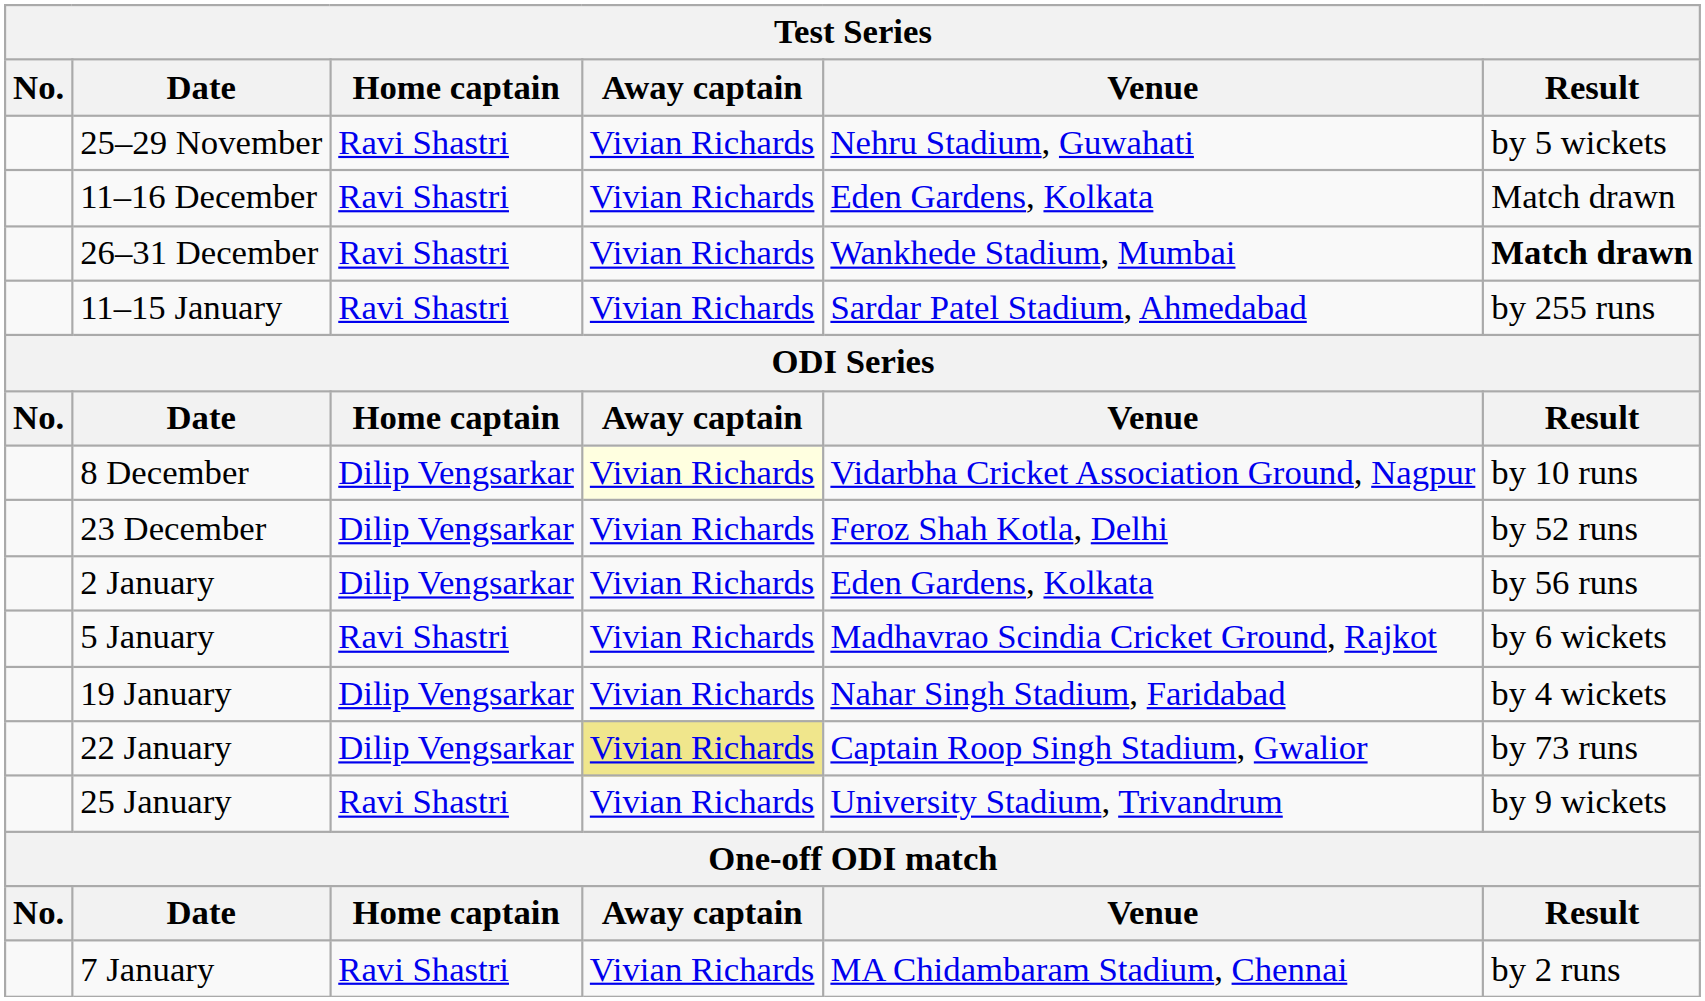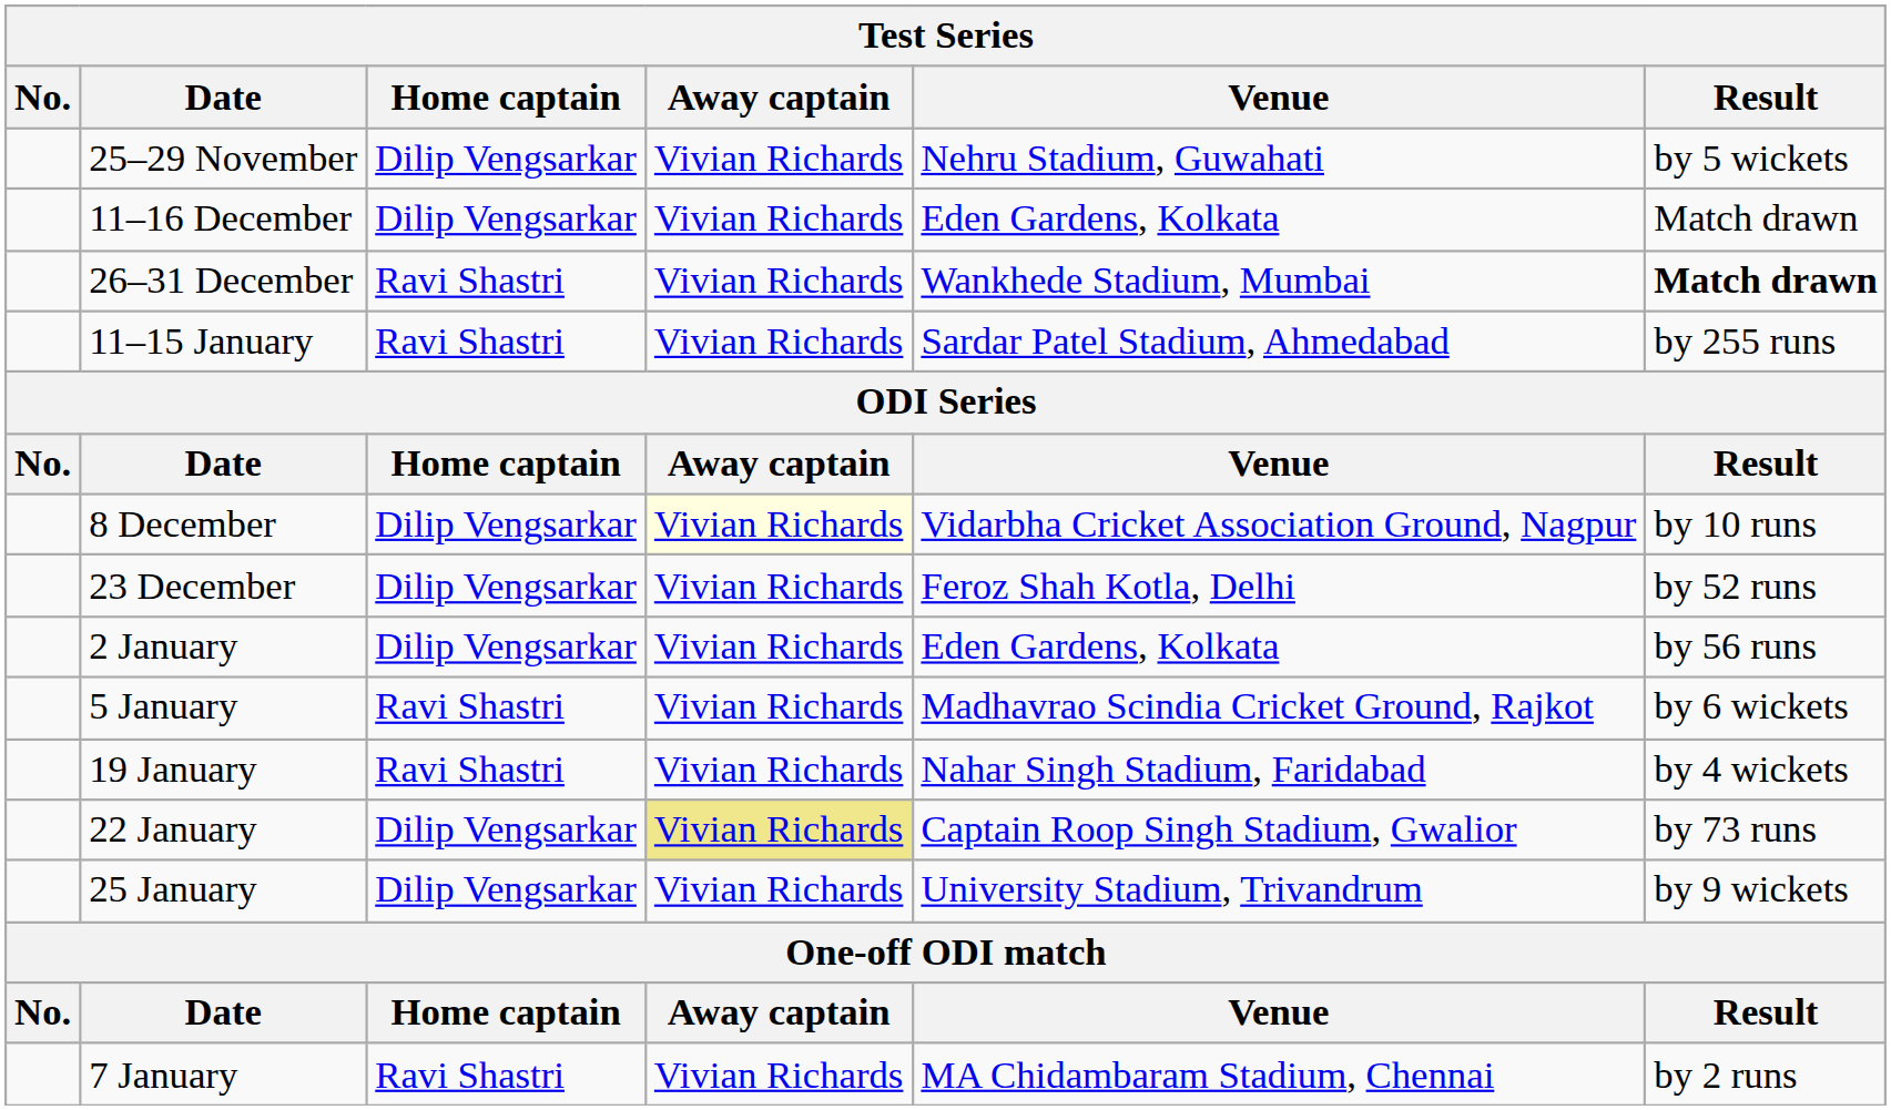25–29 November | Home captain: Ravi Shastri -> Dilip Vengsarkar
11–16 December | Home captain: Ravi Shastri -> Dilip Vengsarkar
19 January | Home captain: Dilip Vengsarkar -> Ravi Shastri
25 January | Home captain: Ravi Shastri -> Dilip Vengsarkar
